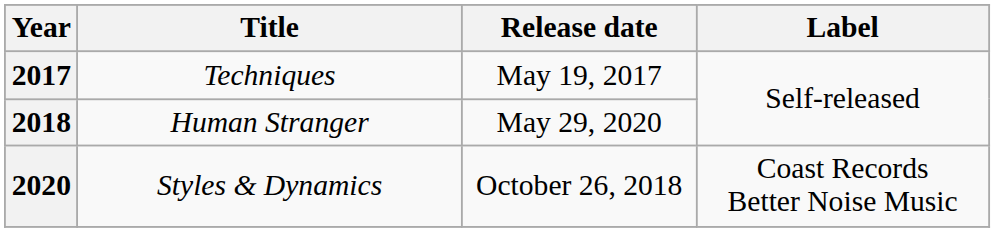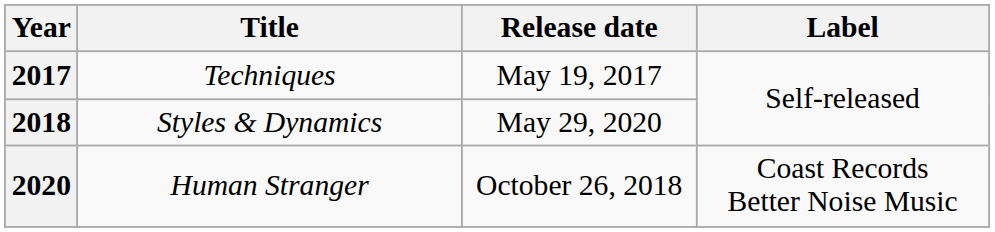2018 | Title: Human Stranger -> Styles & Dynamics
2020 | Title: Styles & Dynamics -> Human Stranger
